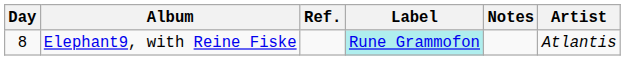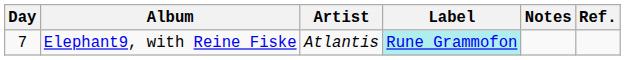columns swapped: Artist <-> Ref.
Elephant9, with Reine Fiske | Day: 8 -> 7
